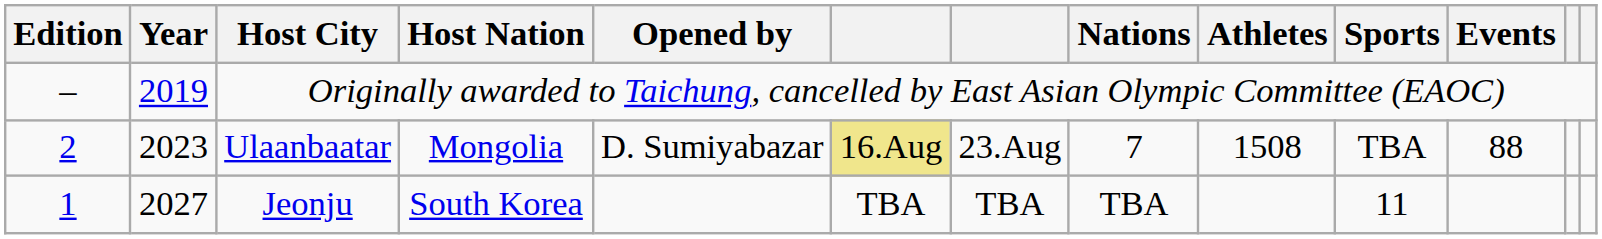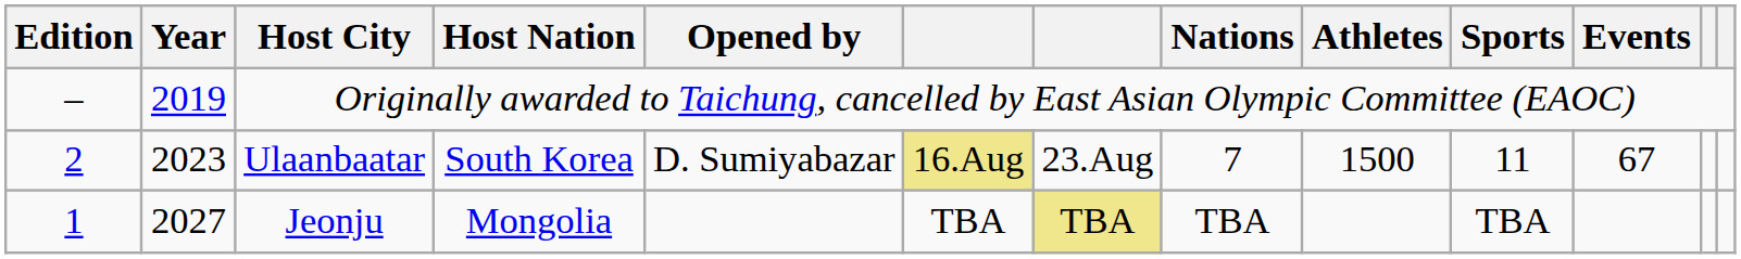Ulaanbaatar | Host Nation: Mongolia -> South Korea
Ulaanbaatar | Athletes: 1508 -> 1500
Ulaanbaatar | Sports: TBA -> 11
Ulaanbaatar | Events: 88 -> 67
Jeonju | Host Nation: South Korea -> Mongolia
Jeonju | column 7: no background -> khaki background
Jeonju | Sports: 11 -> TBA
